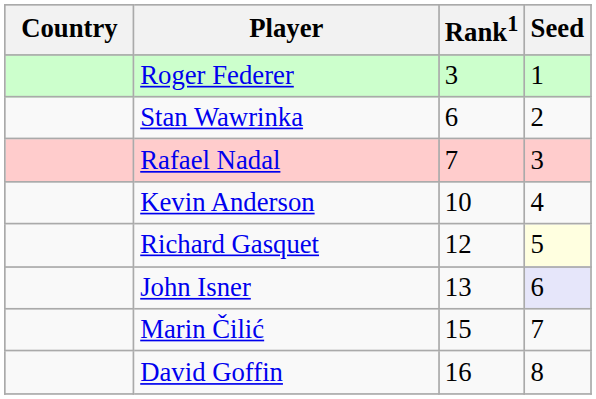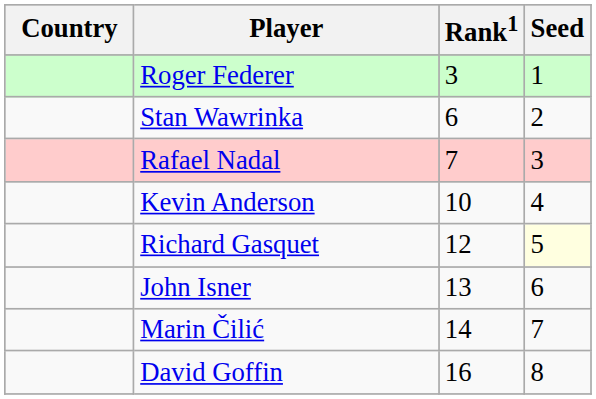John Isner | Seed: lavender background -> no background
Marin Čilić | Rank1: 15 -> 14
